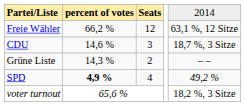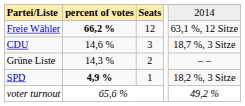Freie Wähler | column 2: normal -> bold
SPD | column 3: 4 -> 1
SPD | column 5: 49,2 % -> 18,2 %, 3 Sitze
voter turnout | column 5: 18,2 %, 3 Sitze -> 49,2 %
